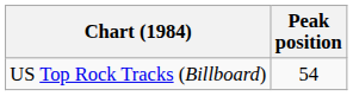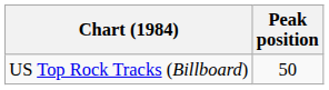US Top Rock Tracks (Billboard) | Peak position: 54 -> 50
